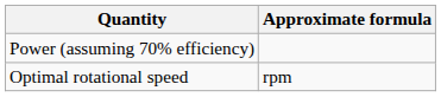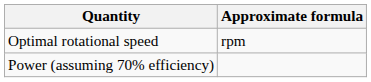rows swapped: Power (assuming 70% efficiency) <-> Optimal rotational speed
